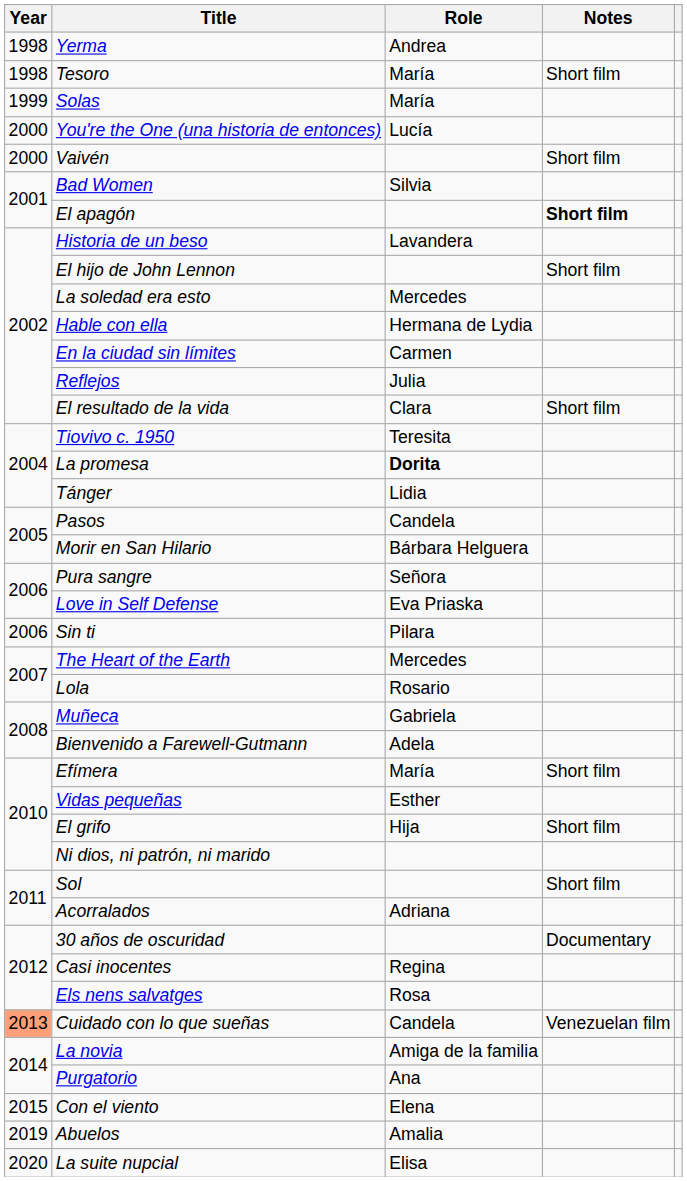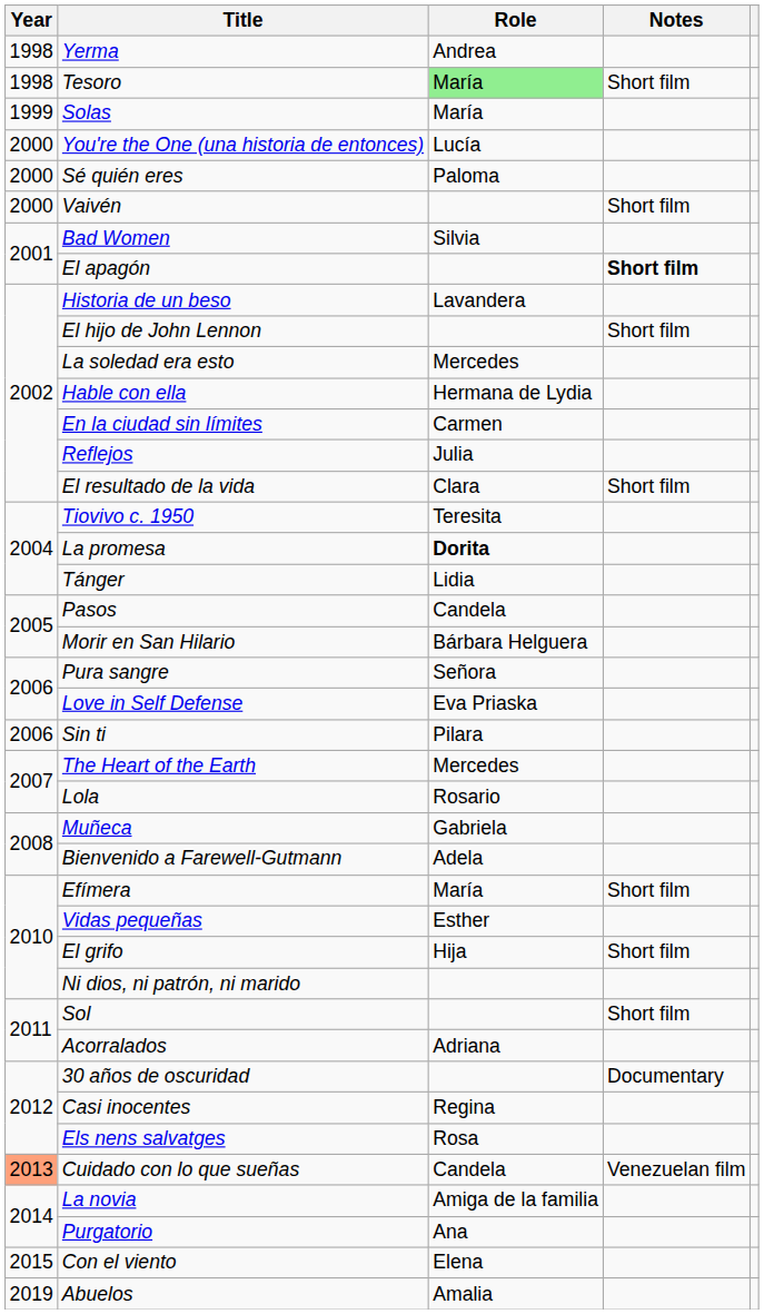Tesoro | Role: no background -> lightgreen background
+ row: 2000 | Sé quién eres | Paloma
- row: 2020 | La suite nupcial | Elisa
